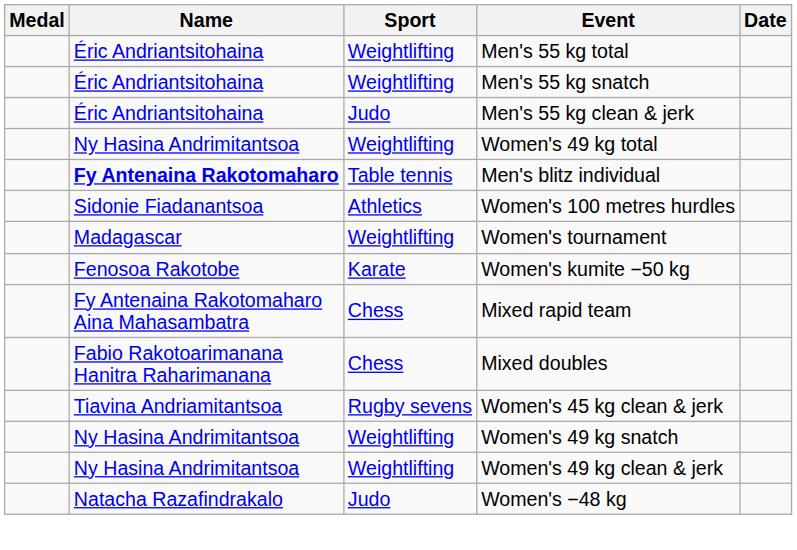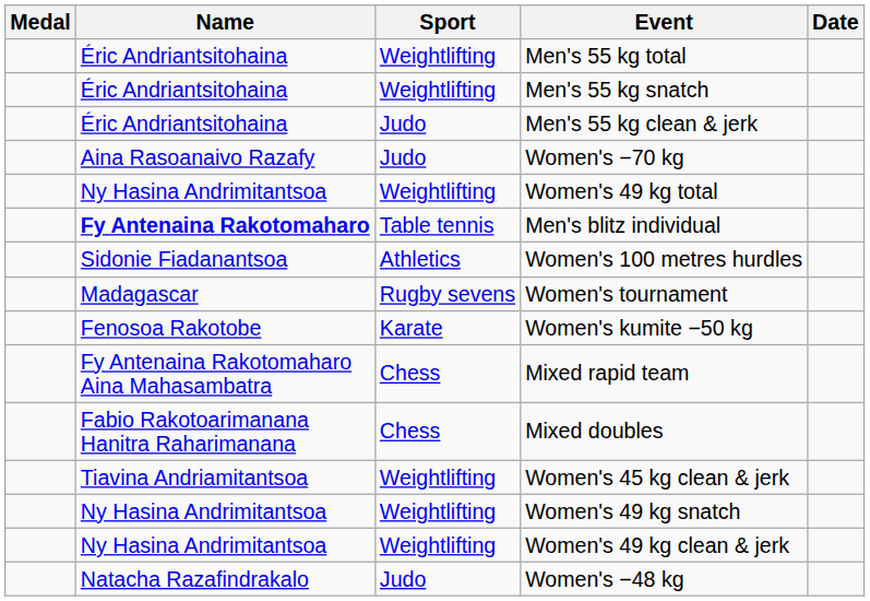+ row: Aina Rasoanaivo Razafy | Judo | Women's −70 kg
Women's tournament | Sport: Weightlifting -> Rugby sevens
Women's 45 kg clean & jerk | Sport: Rugby sevens -> Weightlifting
